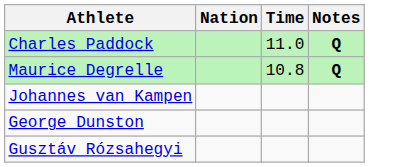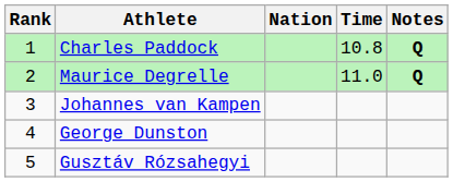+ column: Rank | 1 | 2 | 3 | 4 | 5
Charles Paddock | Time: 11.0 -> 10.8
Maurice Degrelle | Time: 10.8 -> 11.0
